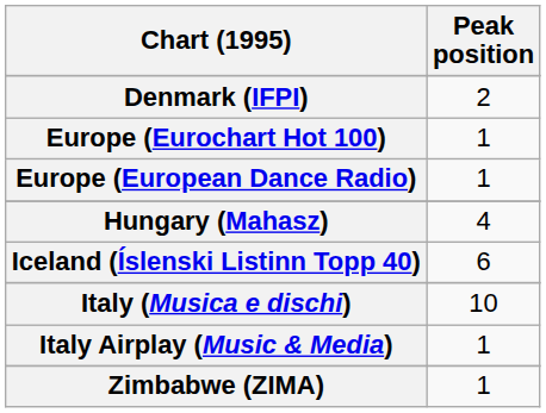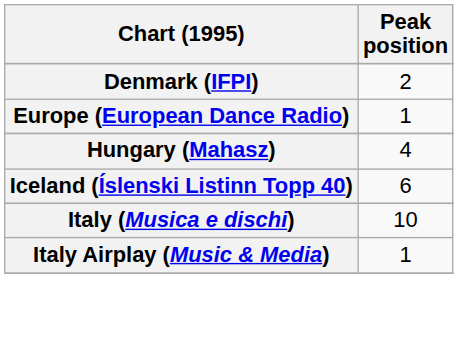- row: Europe (Eurochart Hot 100) | 1
- row: Zimbabwe (ZIMA) | 1
